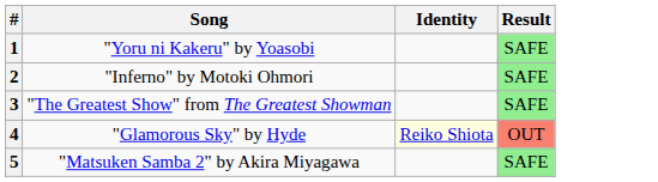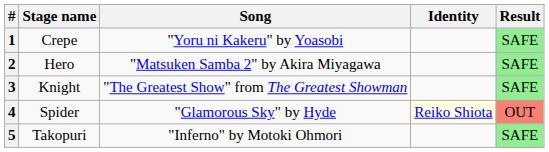+ column: Stage name | Crepe | Hero | Knight | Spider | Takopuri
2 | Song: "Inferno" by Motoki Ohmori -> "Matsuken Samba 2" by Akira Miyagawa
5 | Song: "Matsuken Samba 2" by Akira Miyagawa -> "Inferno" by Motoki Ohmori
